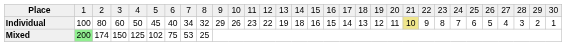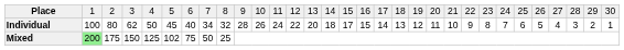Individual | column 4: 60 -> 62
Individual | column 10: 29 -> 28
Individual | column 12: 23 -> 24
Individual | column 14: 19 -> 20
Individual | column 16: 16 -> 17
Individual | column 22: khaki background -> no background
Mixed | column 3: 174 -> 175
Mixed | column 8: 53 -> 50
